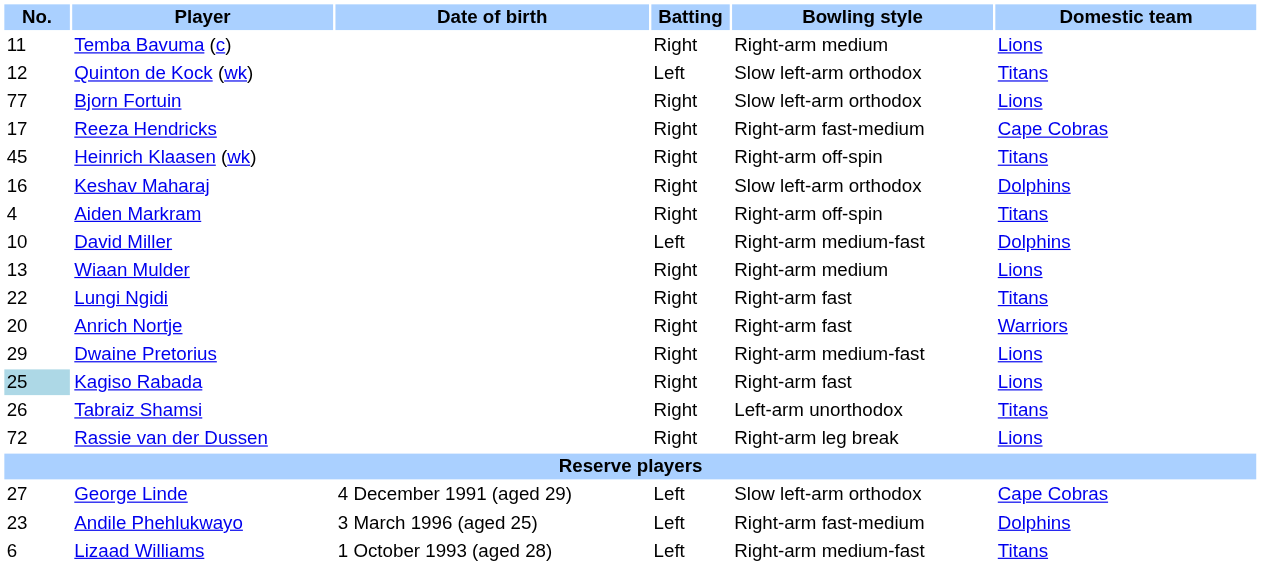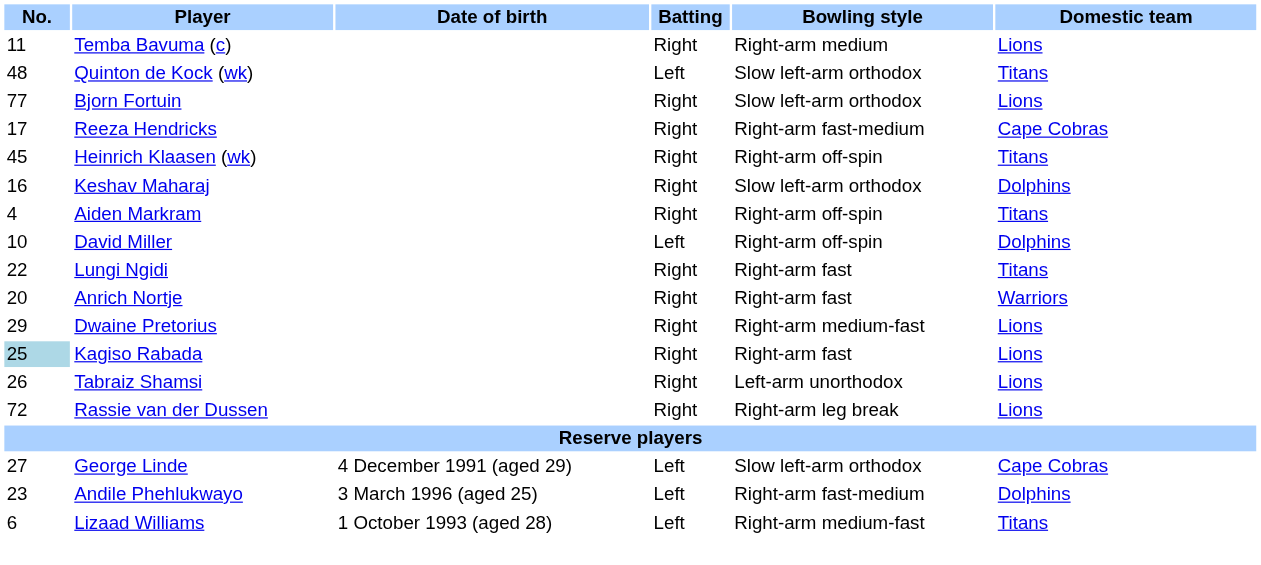Quinton de Kock (wk) | No.: 12 -> 48
David Miller | Bowling style: Right-arm medium-fast -> Right-arm off-spin
- row: 13 | Wiaan Mulder | Right | Right-arm medium | Lions
Tabraiz Shamsi | Domestic team: Titans -> Lions
